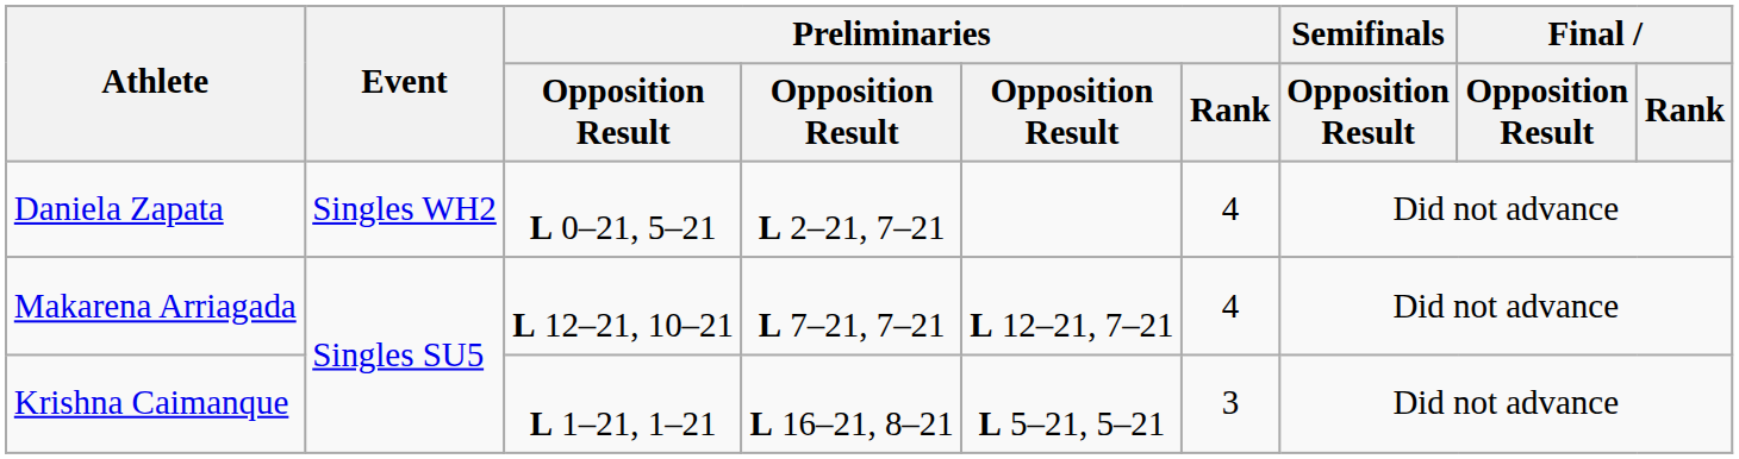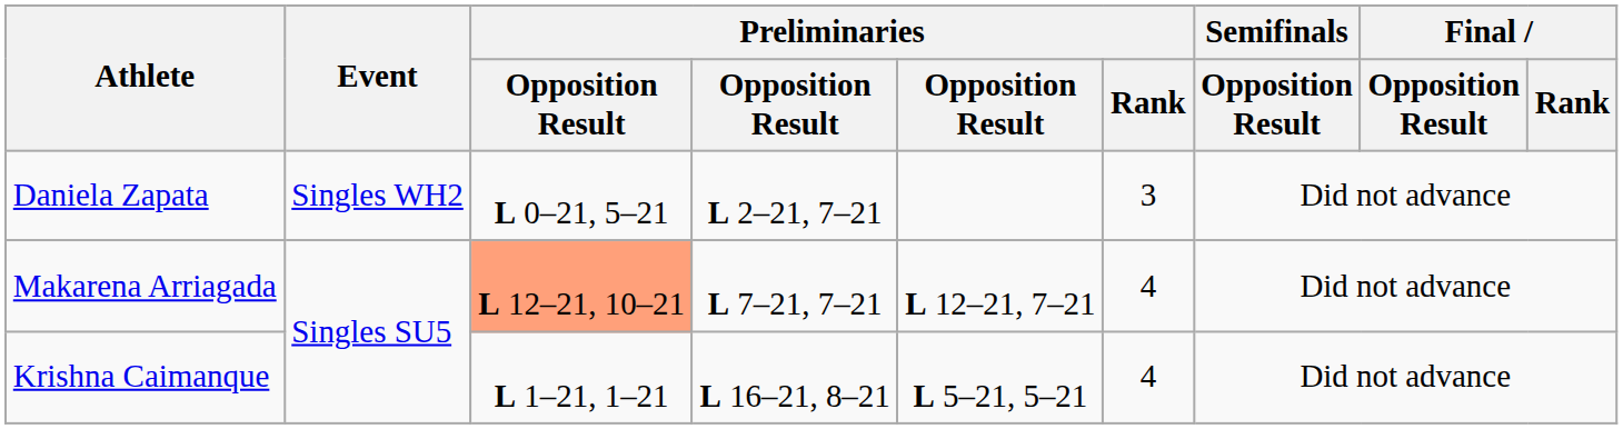Daniela Zapata | Preliminaries / Rank: 4 -> 3
Makarena Arriagada | column 3: no background -> lightsalmon background
Krishna Caimanque | Preliminaries / Rank: 3 -> 4
